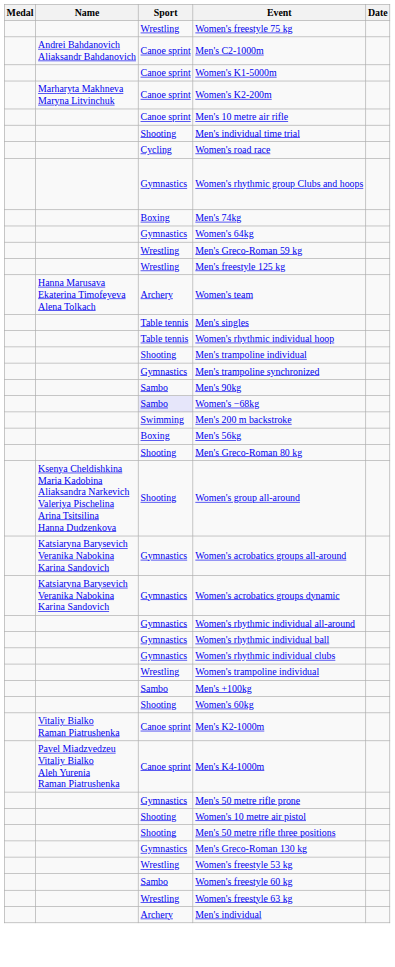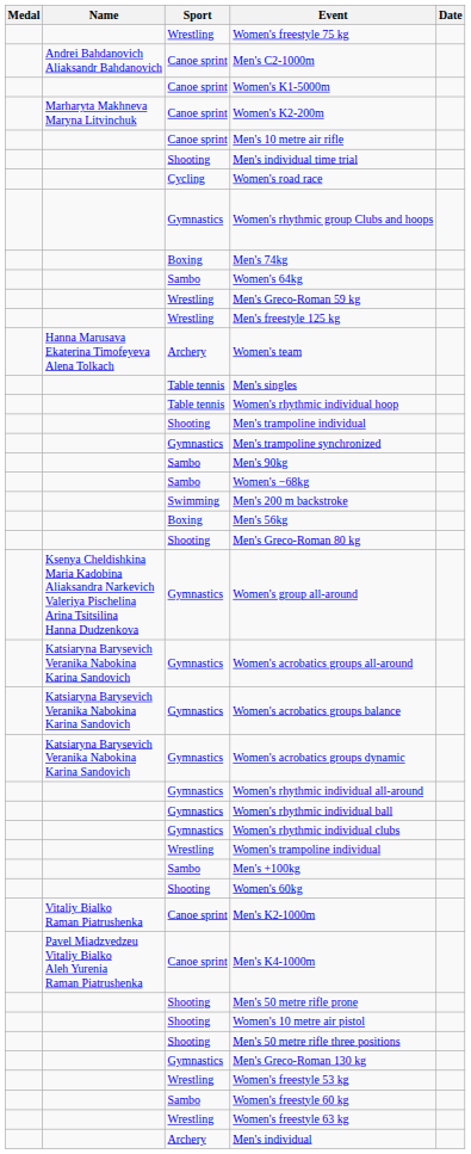Women's 64kg | Sport: Gymnastics -> Sambo
Women's −68kg | Sport: lavender background -> no background
Women's group all-around | Sport: Shooting -> Gymnastics
+ row: Katsiaryna Barysevich Veranika Nabokina Karina Sandovich | Gymnastics | Women's acrobatics groups balance
Men's 50 metre rifle prone | Sport: Gymnastics -> Shooting
